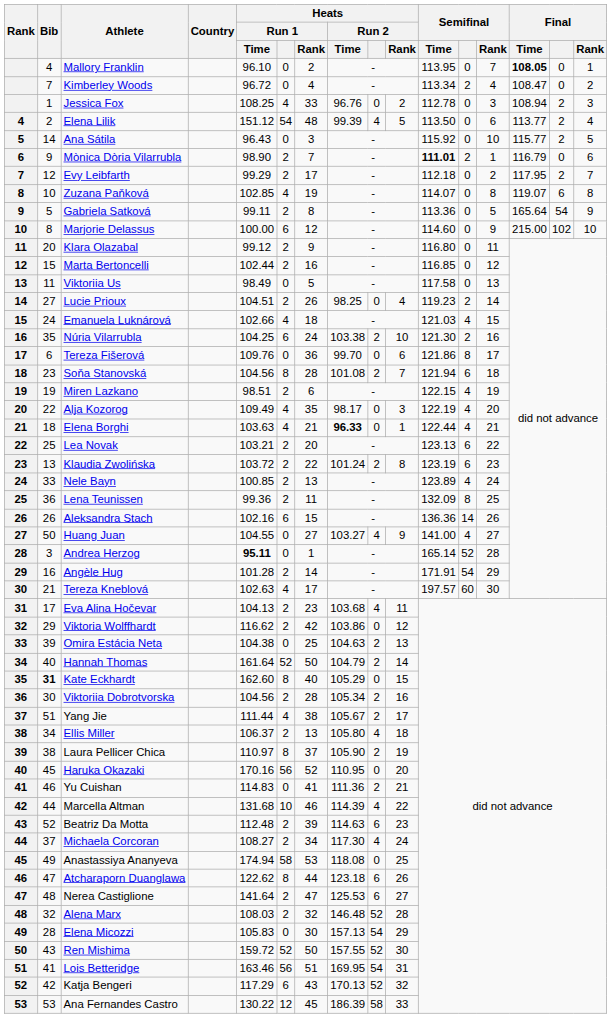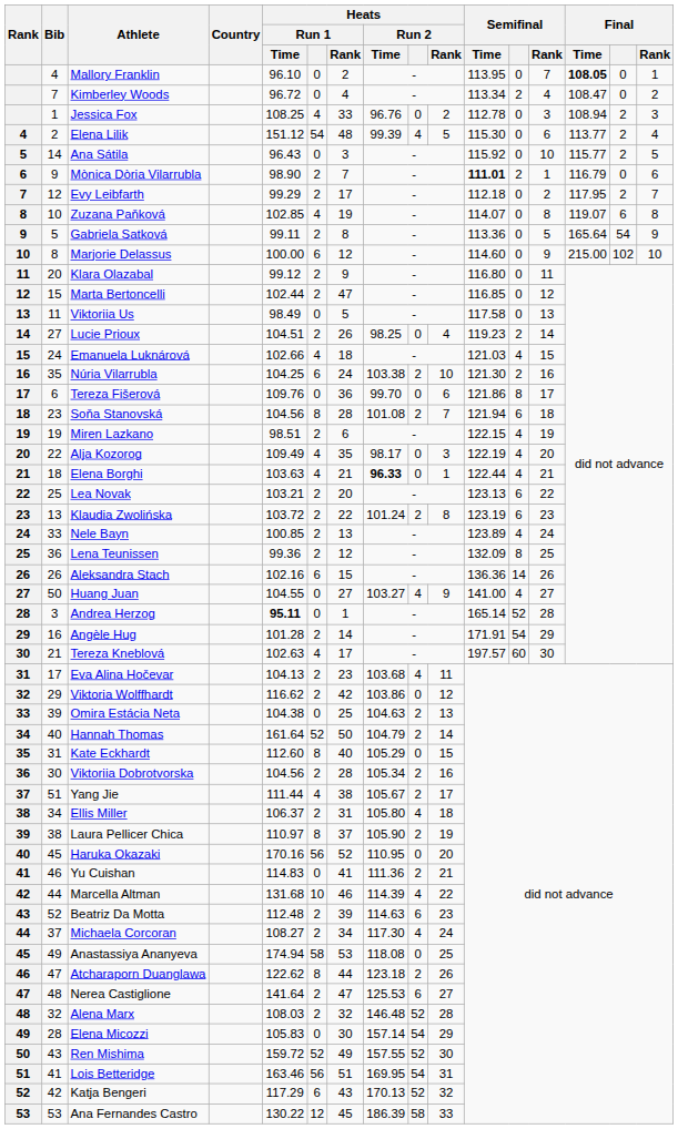Elena Lilik | Semifinal / Time: 113.50 -> 115.30
Marta Bertoncelli | Heats / Run 1 / Rank: 16 -> 47
Lena Teunissen | Heats / Run 1 / Rank: 11 -> 12
Kate Eckhardt | Bib: bold -> normal
Kate Eckhardt | Heats / Run 1 / Time: 162.60 -> 112.60
Ellis Miller | Heats / Run 1 / Rank: 13 -> 31
Atcharaporn Duanglawa | Heats / Run 2: 6 -> 2
Elena Micozzi | Heats / Run 2 / Time: 157.13 -> 157.14
Ren Mishima | Heats / Run 1 / Rank: 50 -> 49
